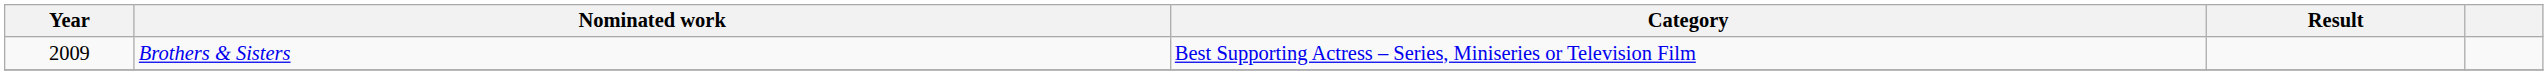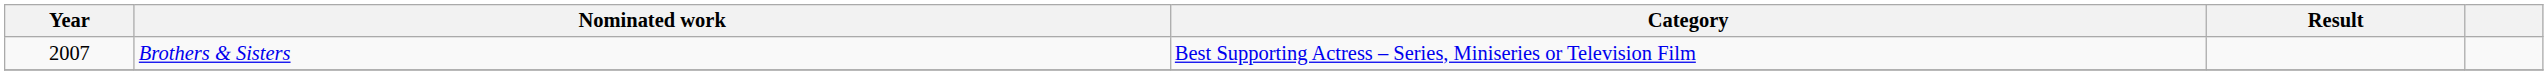Brothers & Sisters | Year: 2009 -> 2007
